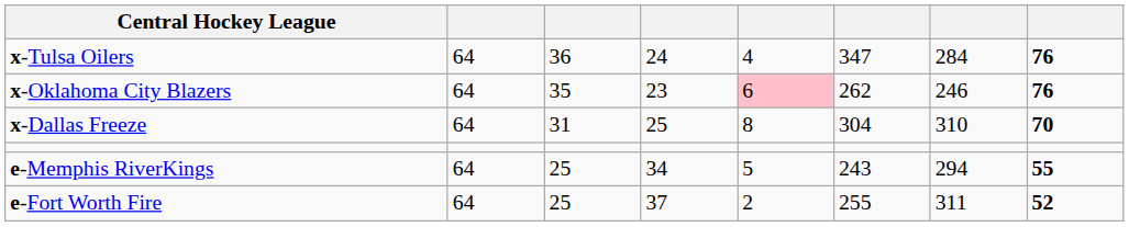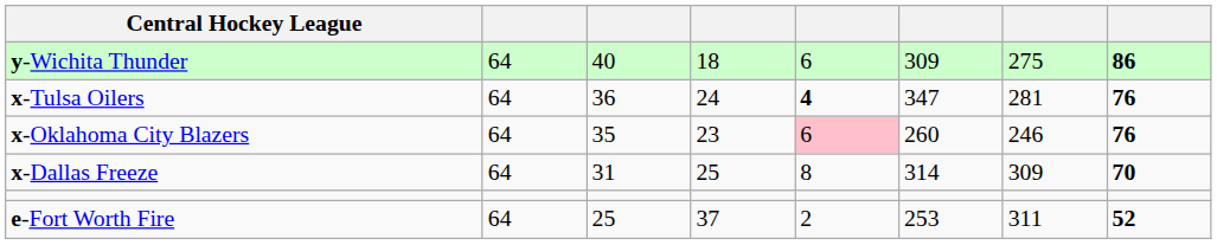+ row: y-Wichita Thunder | 64 | 40 | 18 | 6 | 309 | 275 | 86
x-Tulsa Oilers | column 5: normal -> bold
x-Tulsa Oilers | column 7: 284 -> 281
x-Oklahoma City Blazers | column 6: 262 -> 260
x-Dallas Freeze | column 6: 304 -> 314
x-Dallas Freeze | column 7: 310 -> 309
- row: e-Memphis RiverKings | 64 | 25 | 34 | 5 | 243 | 294 | 55
e-Fort Worth Fire | column 6: 255 -> 253
